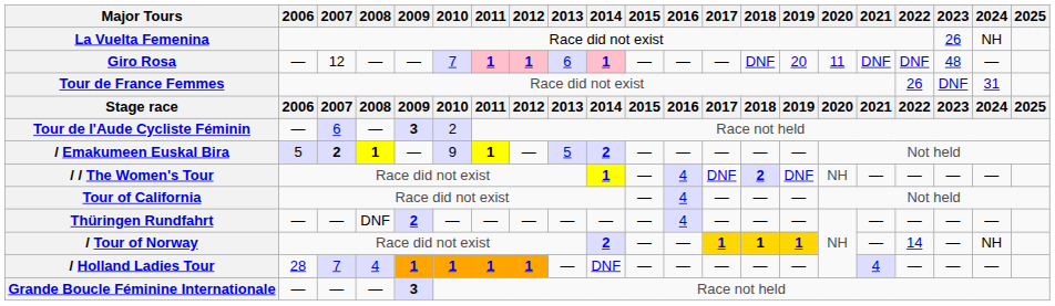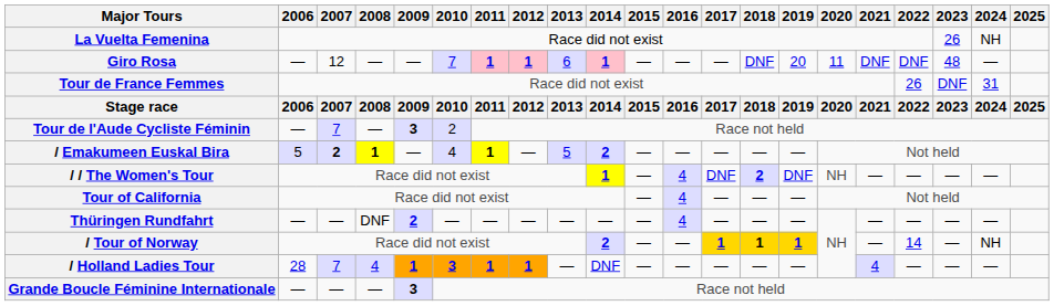Tour de l'Aude Cycliste Féminin | 2007: 6 -> 7
/ Emakumeen Euskal Bira | 2010: 9 -> 4
/ Holland Ladies Tour | 2010: 1 -> 3
